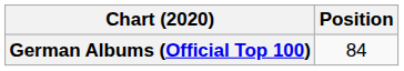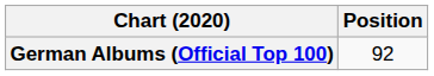German Albums (Official Top 100) | Position: 84 -> 92
